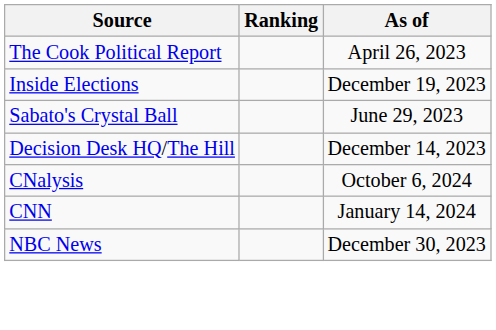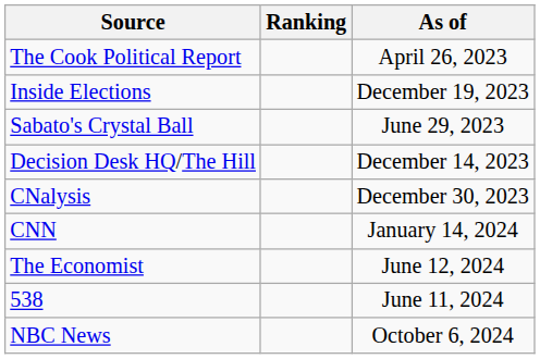CNalysis | As of: October 6, 2024 -> December 30, 2023
+ row: The Economist | June 12, 2024
+ row: 538 | June 11, 2024
NBC News | As of: December 30, 2023 -> October 6, 2024
